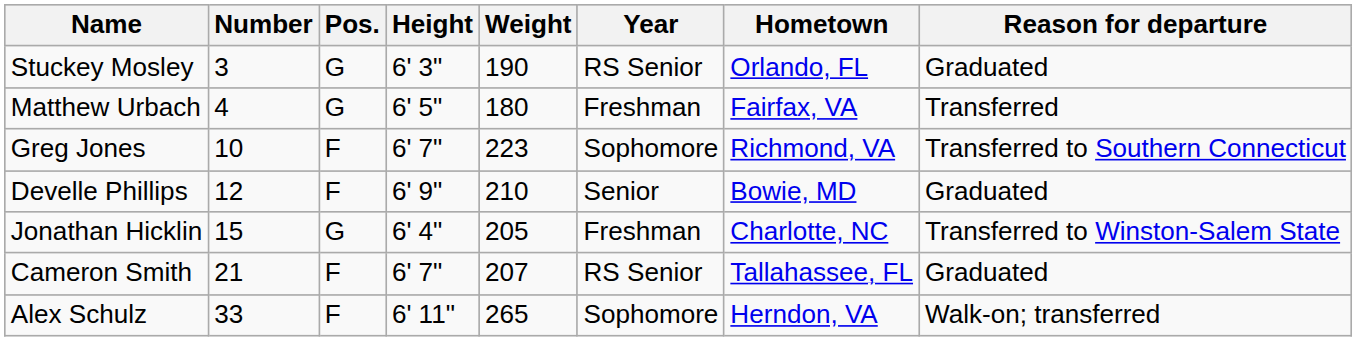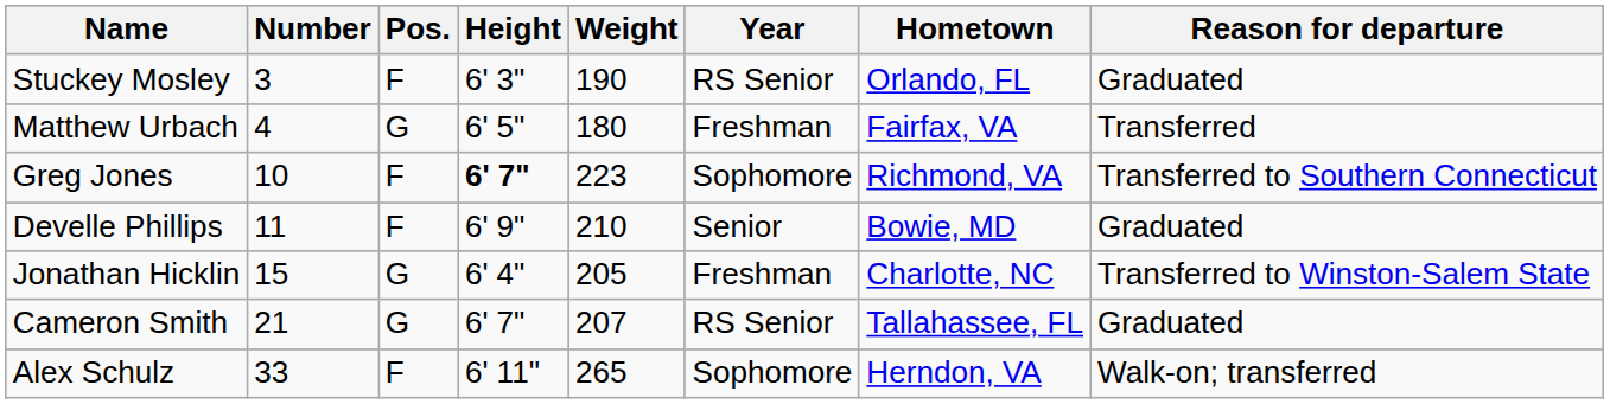Stuckey Mosley | Pos.: G -> F
Greg Jones | Height: normal -> bold
Develle Phillips | Number: 12 -> 11
Cameron Smith | Pos.: F -> G
